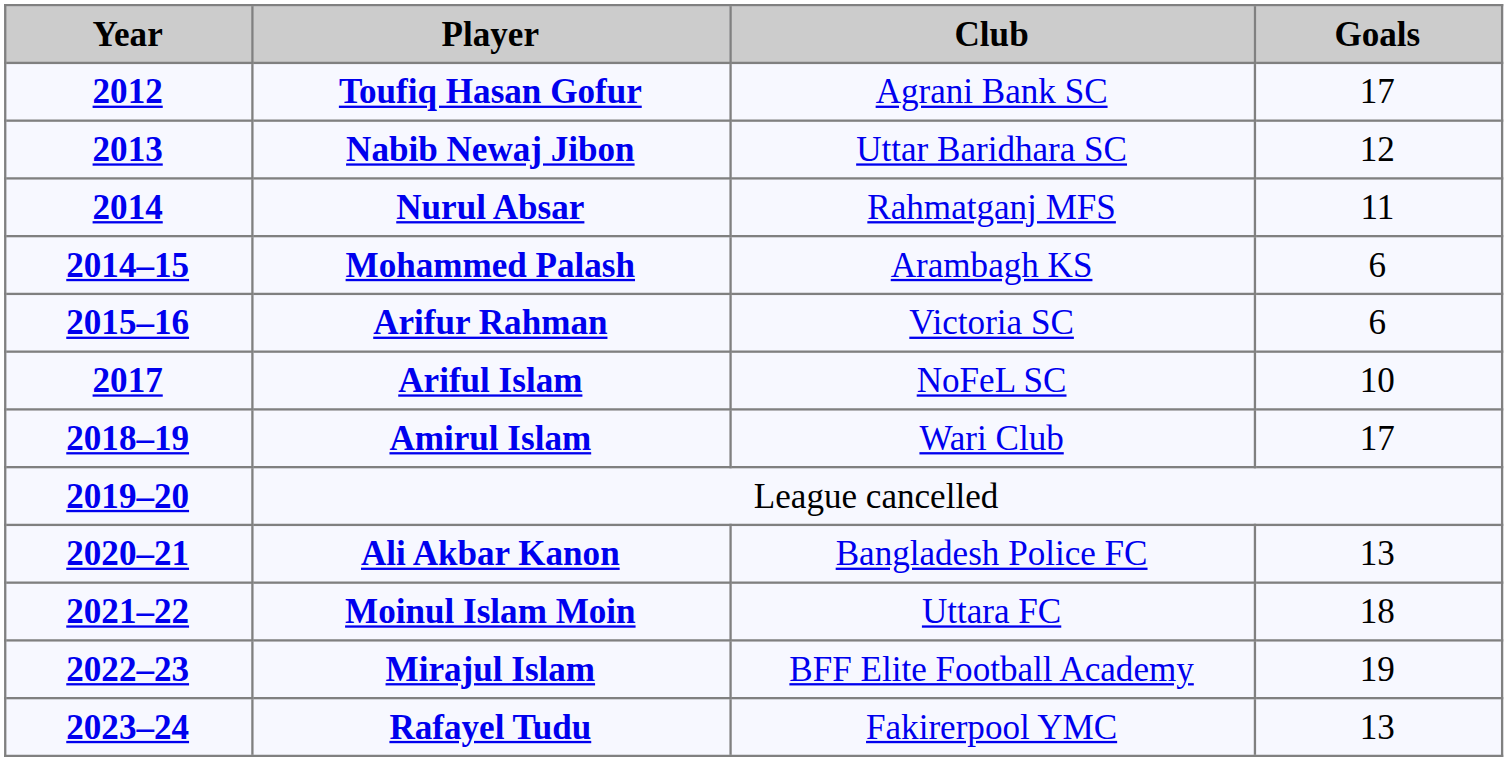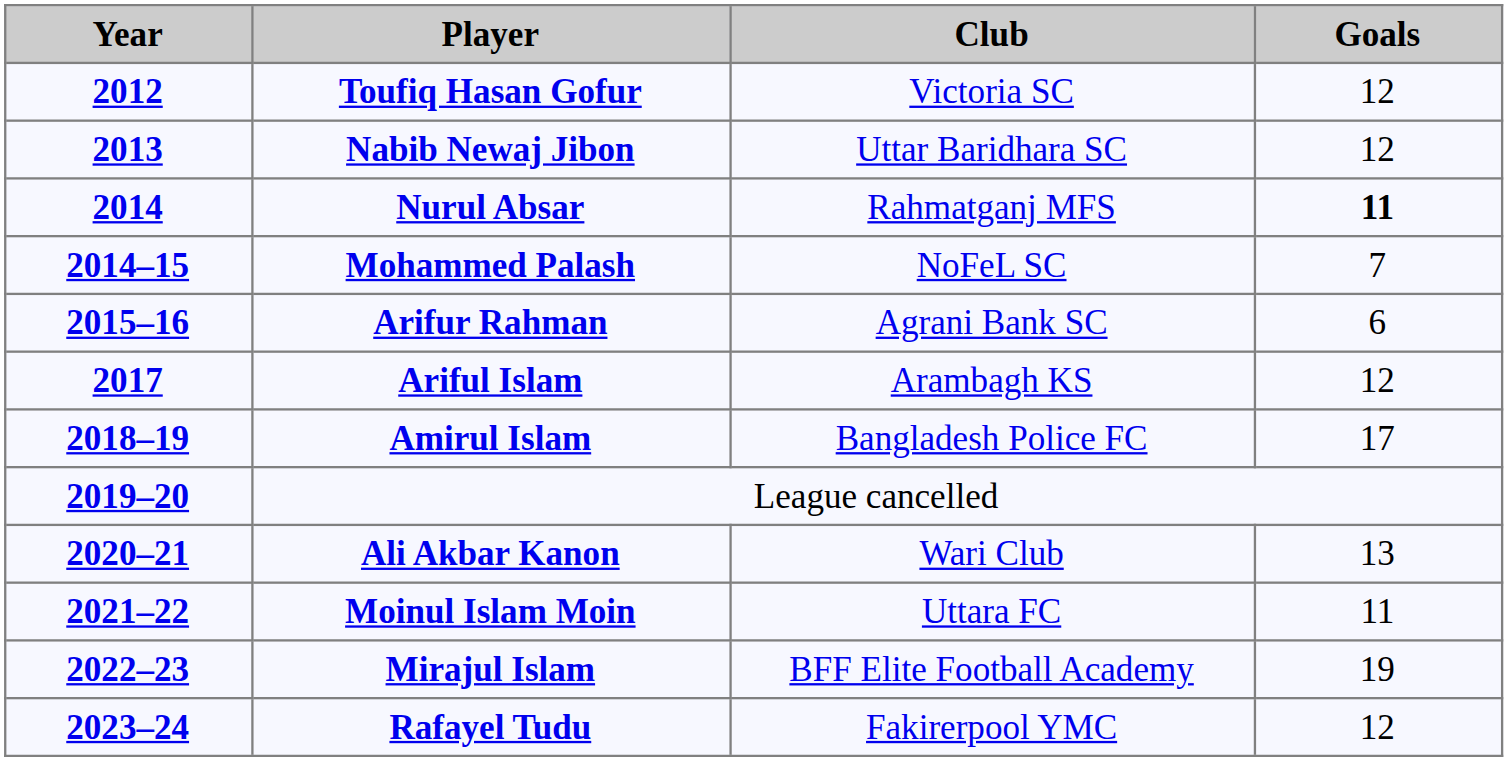Toufiq Hasan Gofur | Club: Agrani Bank SC -> Victoria SC
Toufiq Hasan Gofur | Goals: 17 -> 12
Nurul Absar | Goals: normal -> bold
Mohammed Palash | Club: Arambagh KS -> NoFeL SC
Mohammed Palash | Goals: 6 -> 7
Arifur Rahman | Club: Victoria SC -> Agrani Bank SC
Ariful Islam | Club: NoFeL SC -> Arambagh KS
Ariful Islam | Goals: 10 -> 12
Amirul Islam | Club: Wari Club -> Bangladesh Police FC
Ali Akbar Kanon | Club: Bangladesh Police FC -> Wari Club
Moinul Islam Moin | Goals: 18 -> 11
Rafayel Tudu | Goals: 13 -> 12
